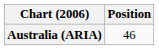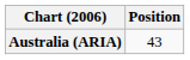Australia (ARIA) | Position: 46 -> 43
